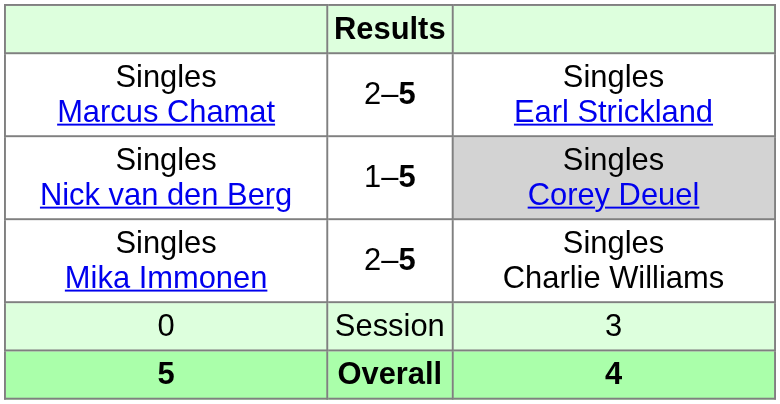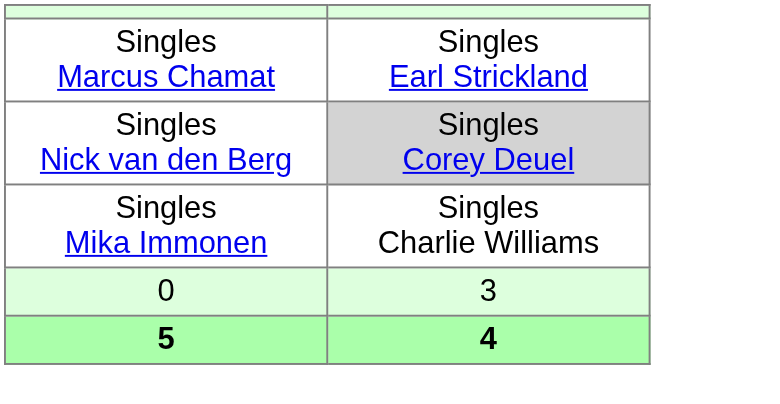- column: Results | 2–5 | 1–5 | 2–5 | Session | Overall
